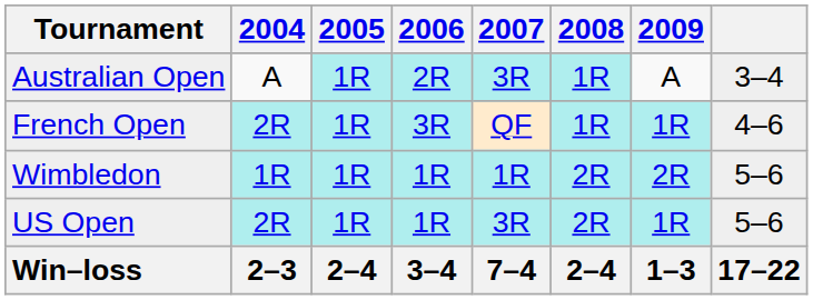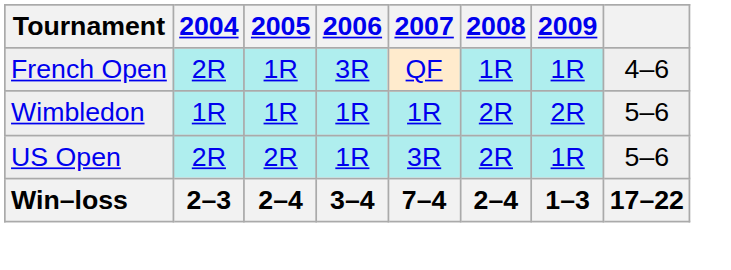- row: Australian Open | A | 1R | 2R | 3R | 1R | A | 3–4
US Open | 2005: 1R -> 2R
